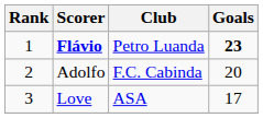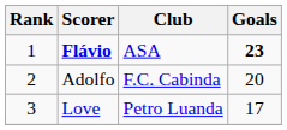Flávio | Club: Petro Luanda -> ASA
Love | Club: ASA -> Petro Luanda
